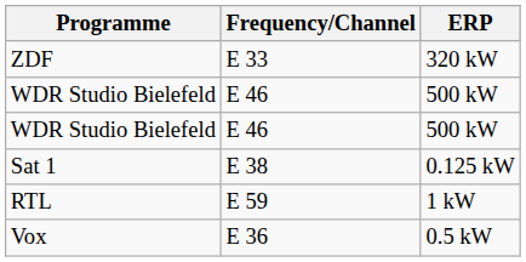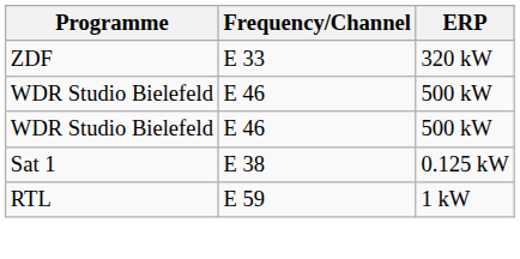- row: Vox | E 36 | 0.5 kW
